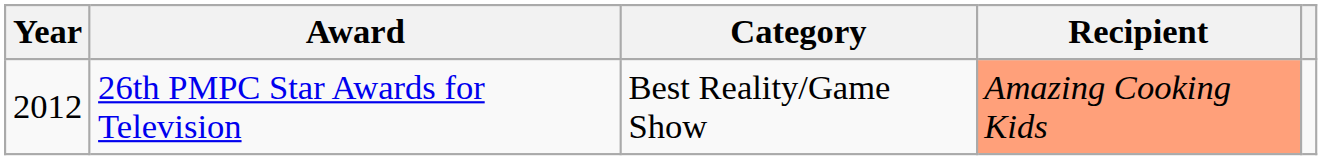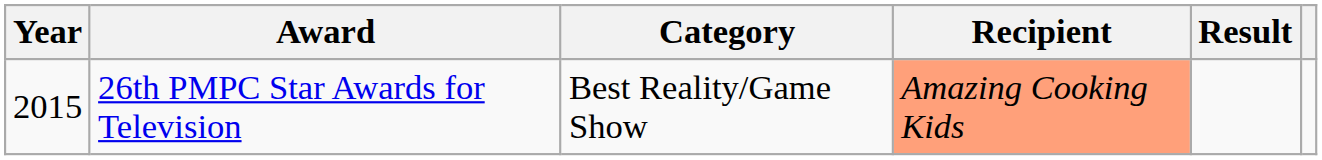+ column: Result
26th PMPC Star Awards for Television | Year: 2012 -> 2015
